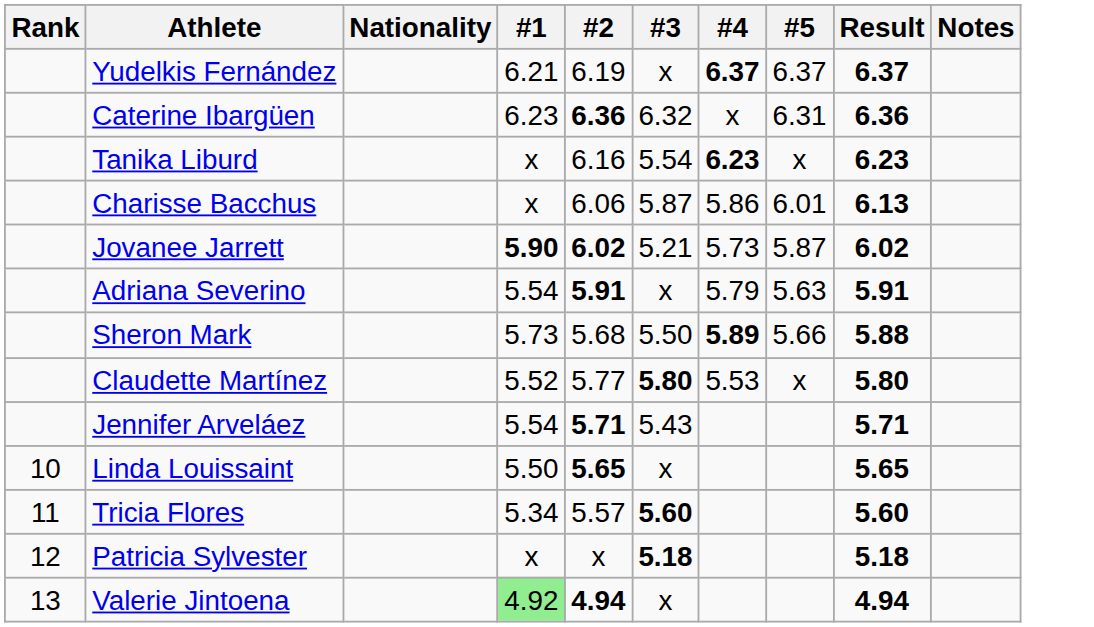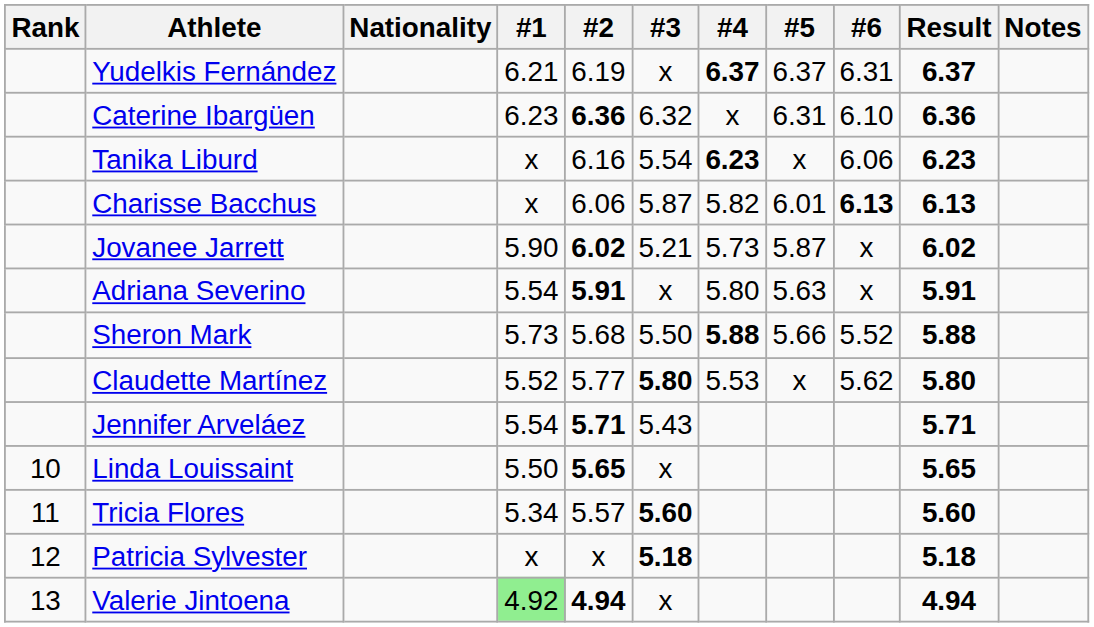+ column: #6 | 6.31 | 6.10 | 6.06 | 6.13 | x | x | 5.52 | 5.62
Charisse Bacchus | #4: 5.86 -> 5.82
Jovanee Jarrett | #1: bold -> normal
Adriana Severino | #4: 5.79 -> 5.80
Sheron Mark | #4: 5.89 -> 5.88
